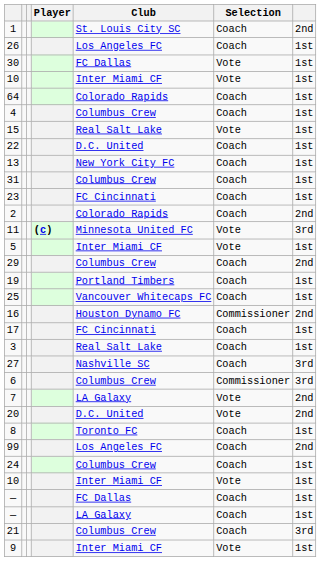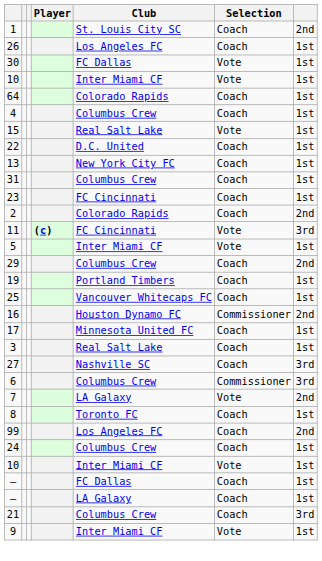11 | Club: Minnesota United FC -> FC Cincinnati
17 | Club: FC Cincinnati -> Minnesota United FC
- row: 20 | D.C. United | Vote | 2nd
